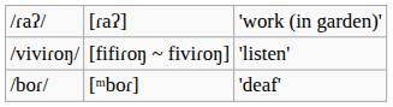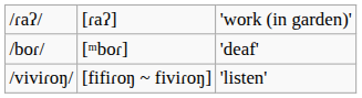rows swapped: /viviɾoŋ/ <-> /boɾ/
